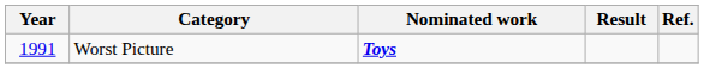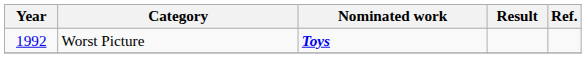Worst Picture | Year: 1991 -> 1992
